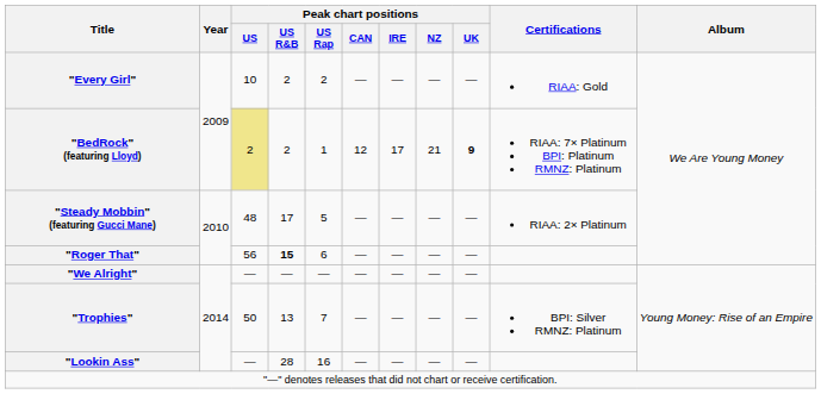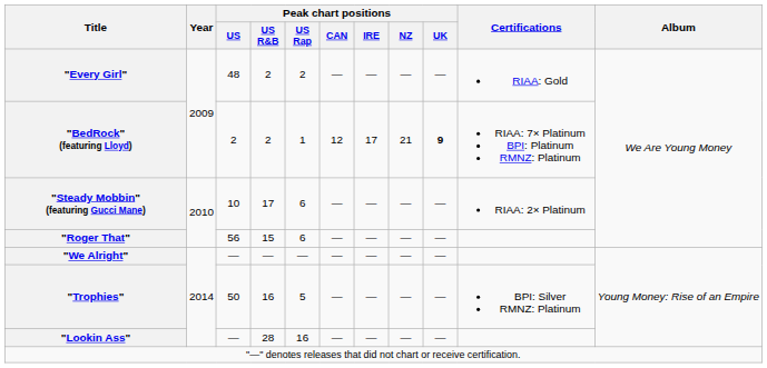"Every Girl" | Peak chart positions / US: 10 -> 48
"BedRock" (featuring Lloyd) | Peak chart positions / US: khaki background -> no background
"Steady Mobbin" (featuring Gucci Mane) | Peak chart positions / US: 48 -> 10
"Steady Mobbin" (featuring Gucci Mane) | Peak chart positions / US Rap: 5 -> 6
"Roger That" | Peak chart positions / US R&B: bold -> normal
"Trophies" | Peak chart positions / US R&B: 13 -> 16
"Trophies" | Peak chart positions / US Rap: 7 -> 5
